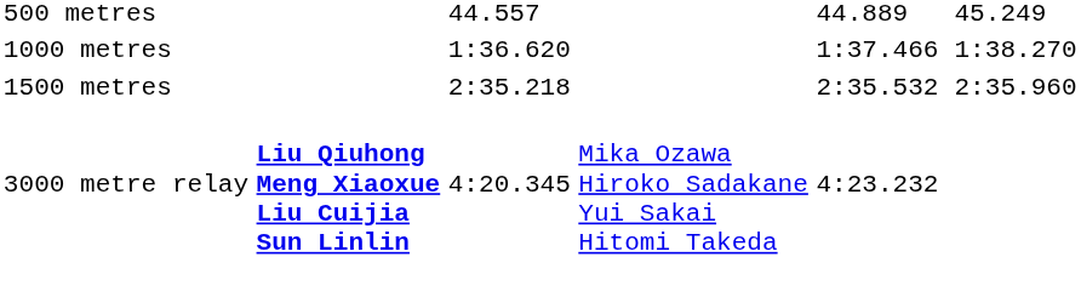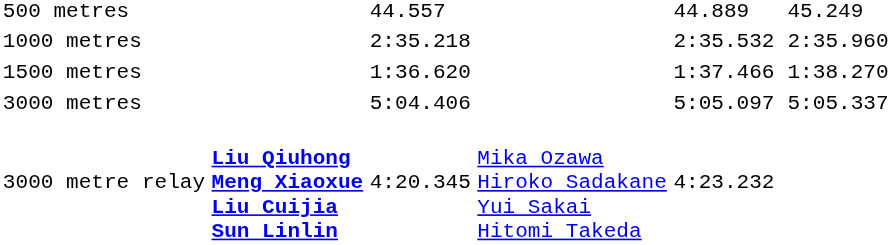1000 metres | column 3: 1:36.620 -> 2:35.218
1000 metres | column 5: 1:37.466 -> 2:35.532
1000 metres | column 7: 1:38.270 -> 2:35.960
1500 metres | column 3: 2:35.218 -> 1:36.620
1500 metres | column 5: 2:35.532 -> 1:37.466
1500 metres | column 7: 2:35.960 -> 1:38.270
+ row: 3000 metres | 5:04.406 | 5:05.097 | 5:05.337
